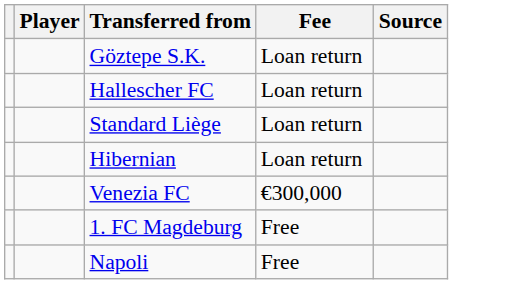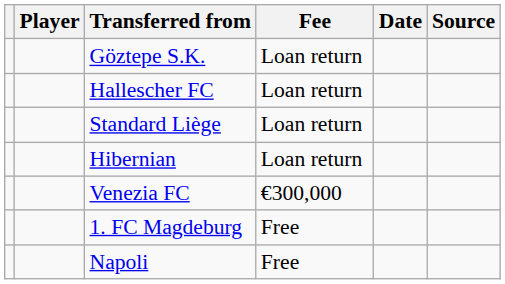+ column: Date
